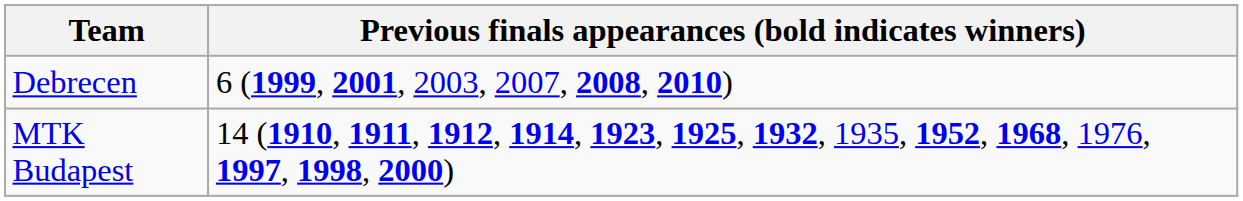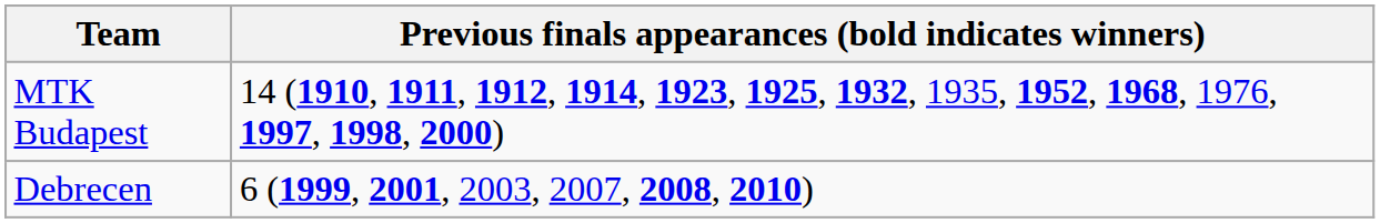rows swapped: MTK Budapest <-> Debrecen
